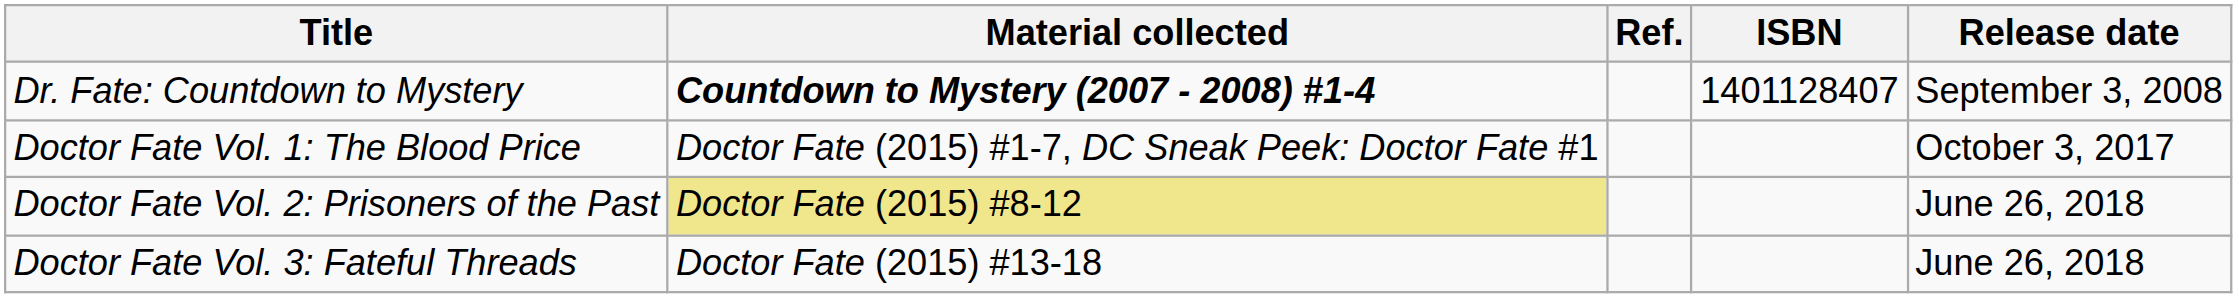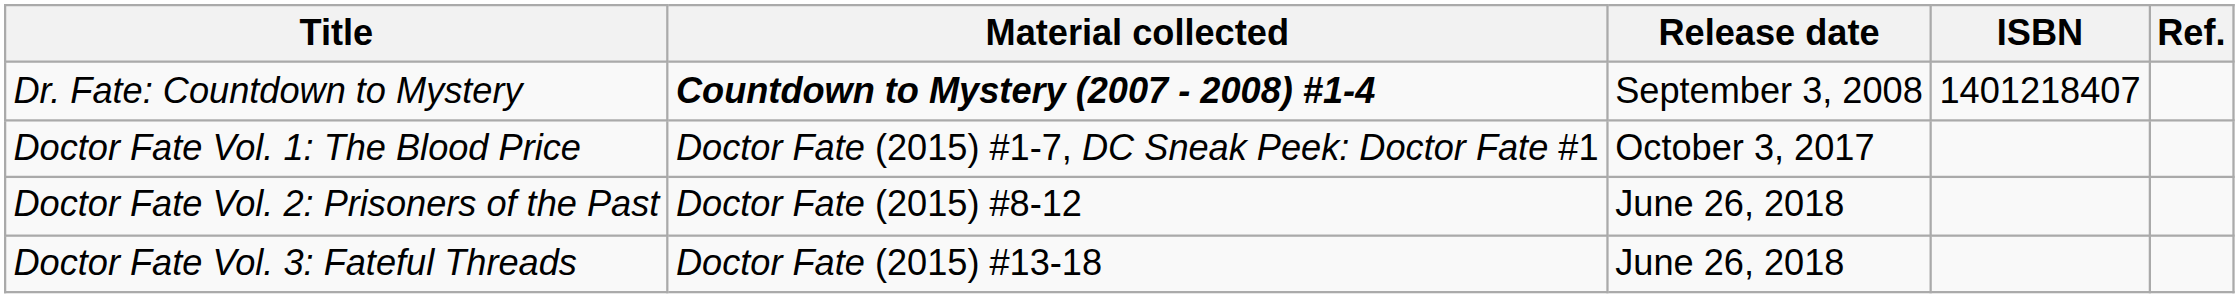columns swapped: Release date <-> Ref.
Dr. Fate: Countdown to Mystery | ISBN: 1401128407 -> 1401218407
Doctor Fate Vol. 2: Prisoners of the Past | Material collected: khaki background -> no background
